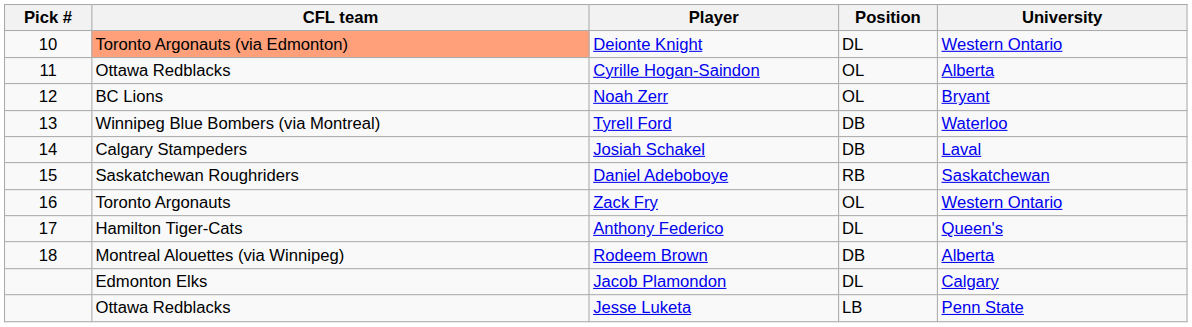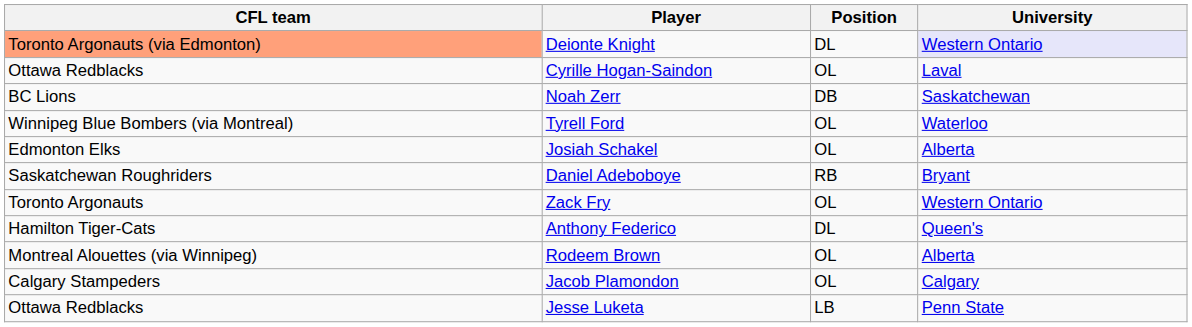- column: Pick # | 10 | 11 | 12 | 13 | 14 | 15 | 16 | 17 | 18
Deionte Knight | University: no background -> lavender background
Cyrille Hogan-Saindon | University: Alberta -> Laval
Noah Zerr | Position: OL -> DB
Noah Zerr | University: Bryant -> Saskatchewan
Tyrell Ford | Position: DB -> OL
Josiah Schakel | CFL team: Calgary Stampeders -> Edmonton Elks
Josiah Schakel | Position: DB -> OL
Josiah Schakel | University: Laval -> Alberta
Daniel Adeboboye | University: Saskatchewan -> Bryant
Rodeem Brown | Position: DB -> OL
Jacob Plamondon | CFL team: Edmonton Elks -> Calgary Stampeders
Jacob Plamondon | Position: DL -> OL
